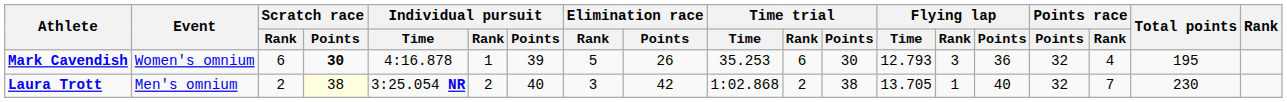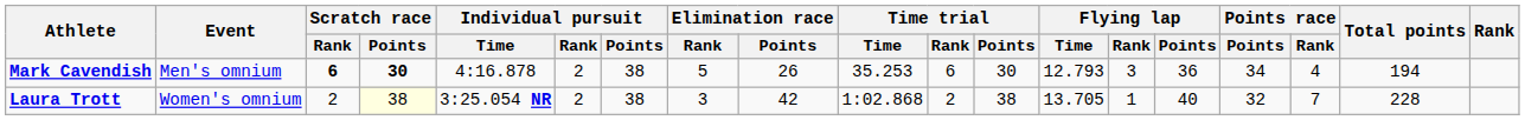Mark Cavendish | Event: Women's omnium -> Men's omnium
Mark Cavendish | Scratch race / Rank: normal -> bold
Mark Cavendish | Individual pursuit / Rank: 1 -> 2
Mark Cavendish | Individual pursuit / Points: 39 -> 38
Mark Cavendish | Points race / Points: 32 -> 34
Mark Cavendish | Total points: 195 -> 194
Laura Trott | Event: Men's omnium -> Women's omnium
Laura Trott | Individual pursuit / Points: 40 -> 38
Laura Trott | Total points: 230 -> 228
